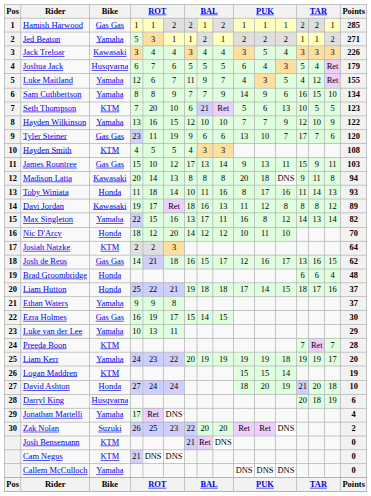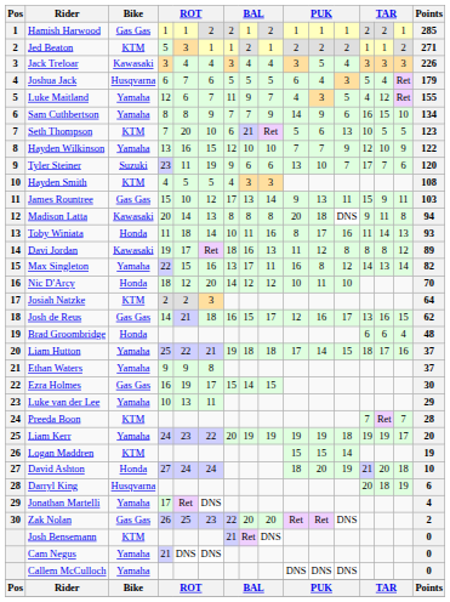Jed Beaton | Bike: Yamaha -> KTM
Tyler Steiner | Bike: Gas Gas -> Suzuki
Liam Hutton | Bike: Honda -> Yamaha
Zak Nolan | Bike: Suzuki -> Gas Gas
Cam Negus | Bike: KTM -> Yamaha
